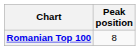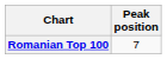Romanian Top 100 | Peak position: 8 -> 7
